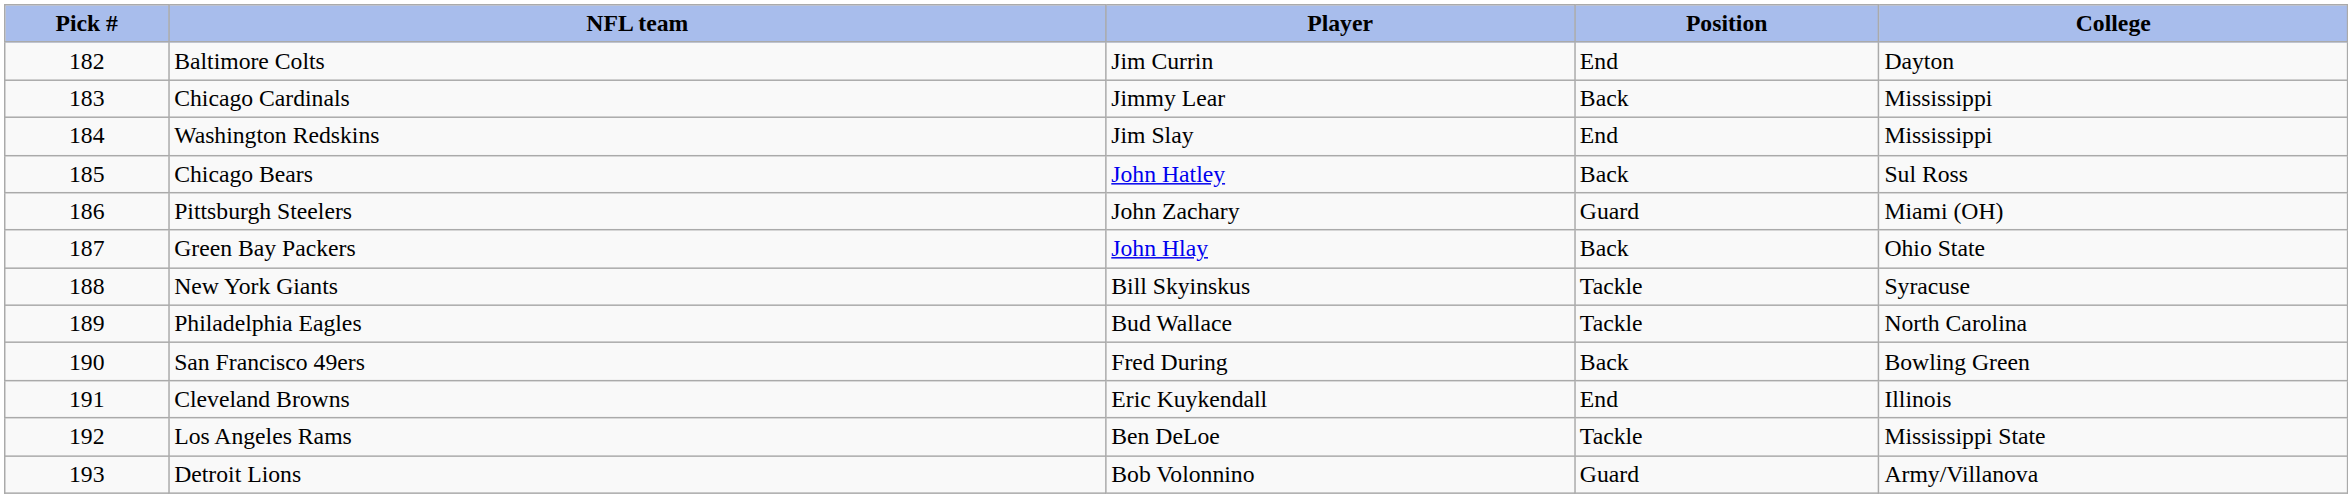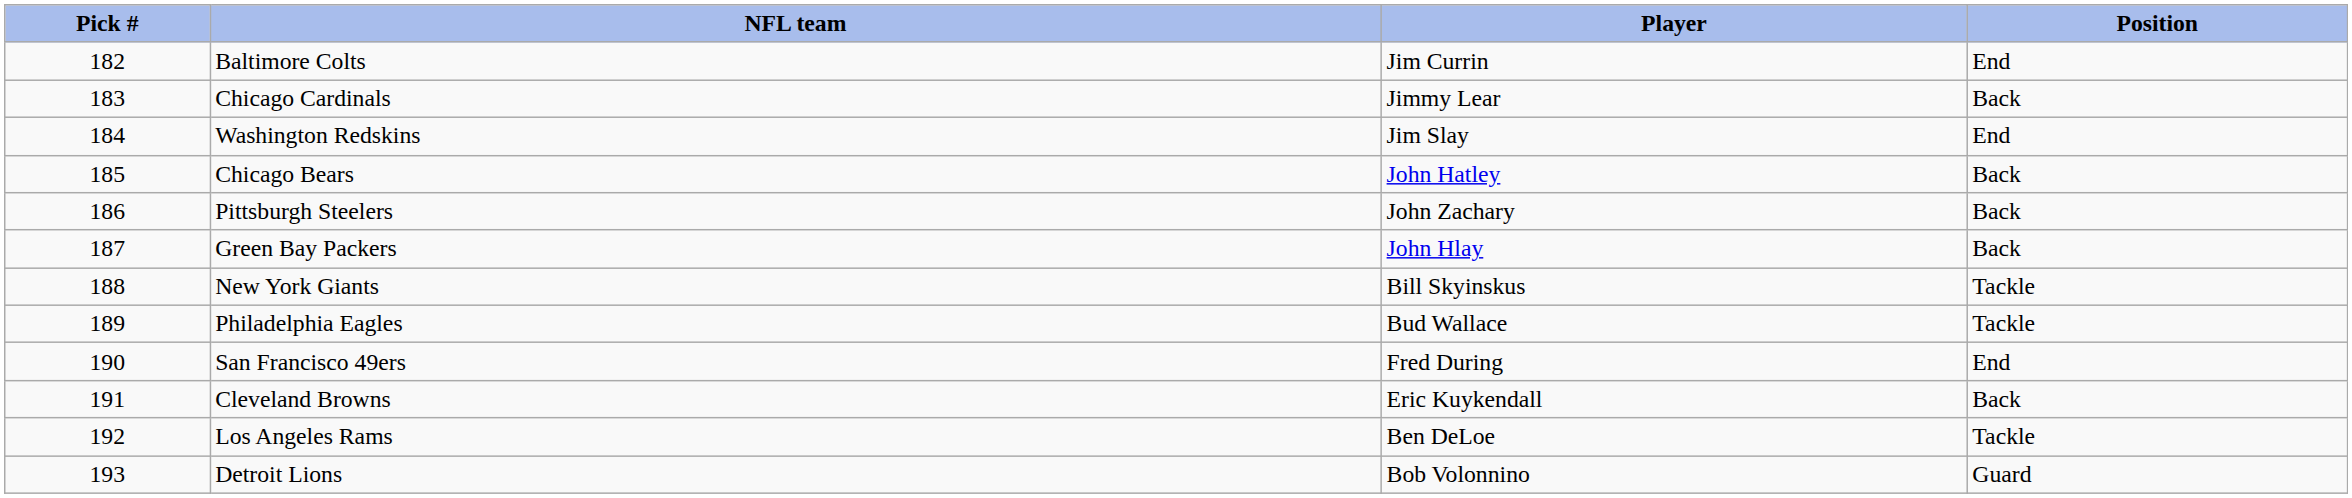- column: College | Dayton | Mississippi | Mississippi | Sul Ross | Miami (OH) | Ohio State | Syracuse | North Carolina | Bowling Green | Illinois | Mississippi State | Army/Villanova
Pittsburgh Steelers | Position: Guard -> Back
San Francisco 49ers | Position: Back -> End
Cleveland Browns | Position: End -> Back
